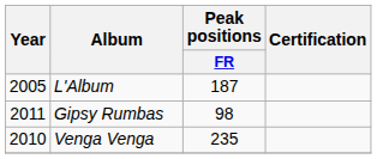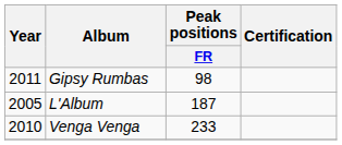rows swapped: L'Album <-> Gipsy Rumbas
Venga Venga | Peak positions / FR: 235 -> 233
